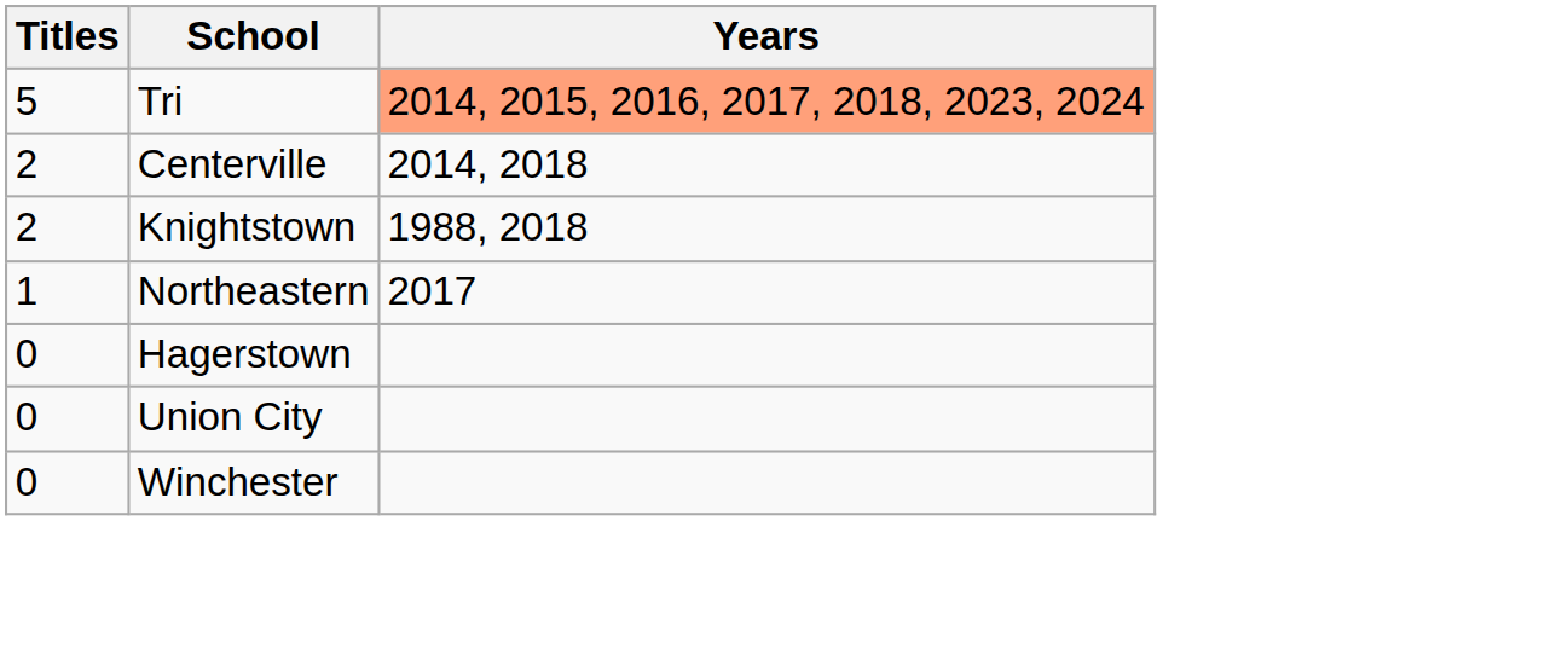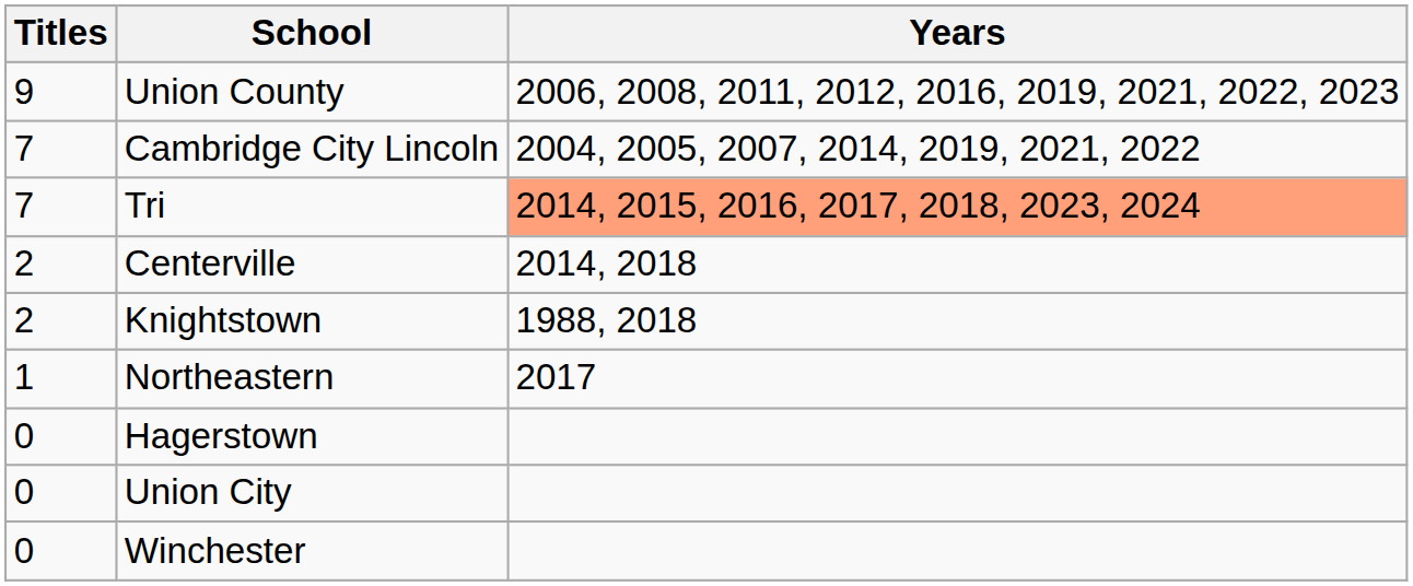+ row: 9 | Union County | 2006, 2008, 2011, 2012, 2016, 2019, 2021, 2022, 2023
+ row: 7 | Cambridge City Lincoln | 2004, 2005, 2007, 2014, 2019, 2021, 2022
Tri | Titles: 5 -> 7
